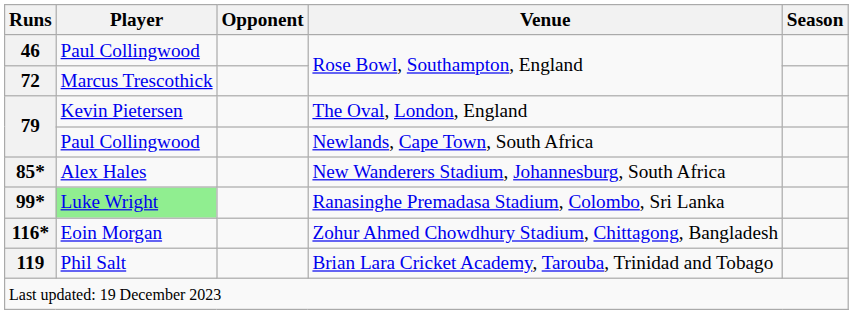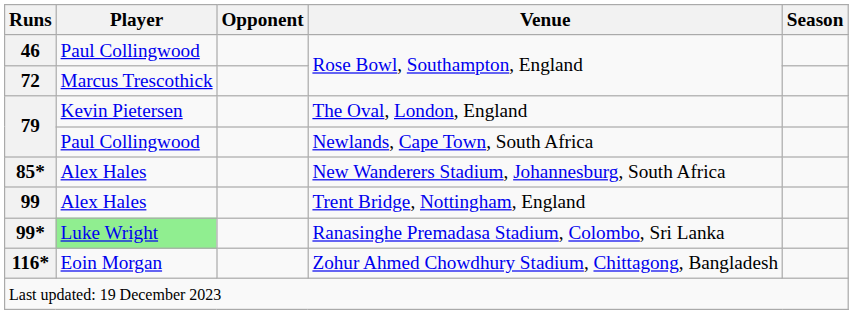+ row: 99 | Alex Hales | Trent Bridge, Nottingham, England
- row: 119 | Phil Salt | Brian Lara Cricket Academy, Tarouba, Trinidad and Tobago
